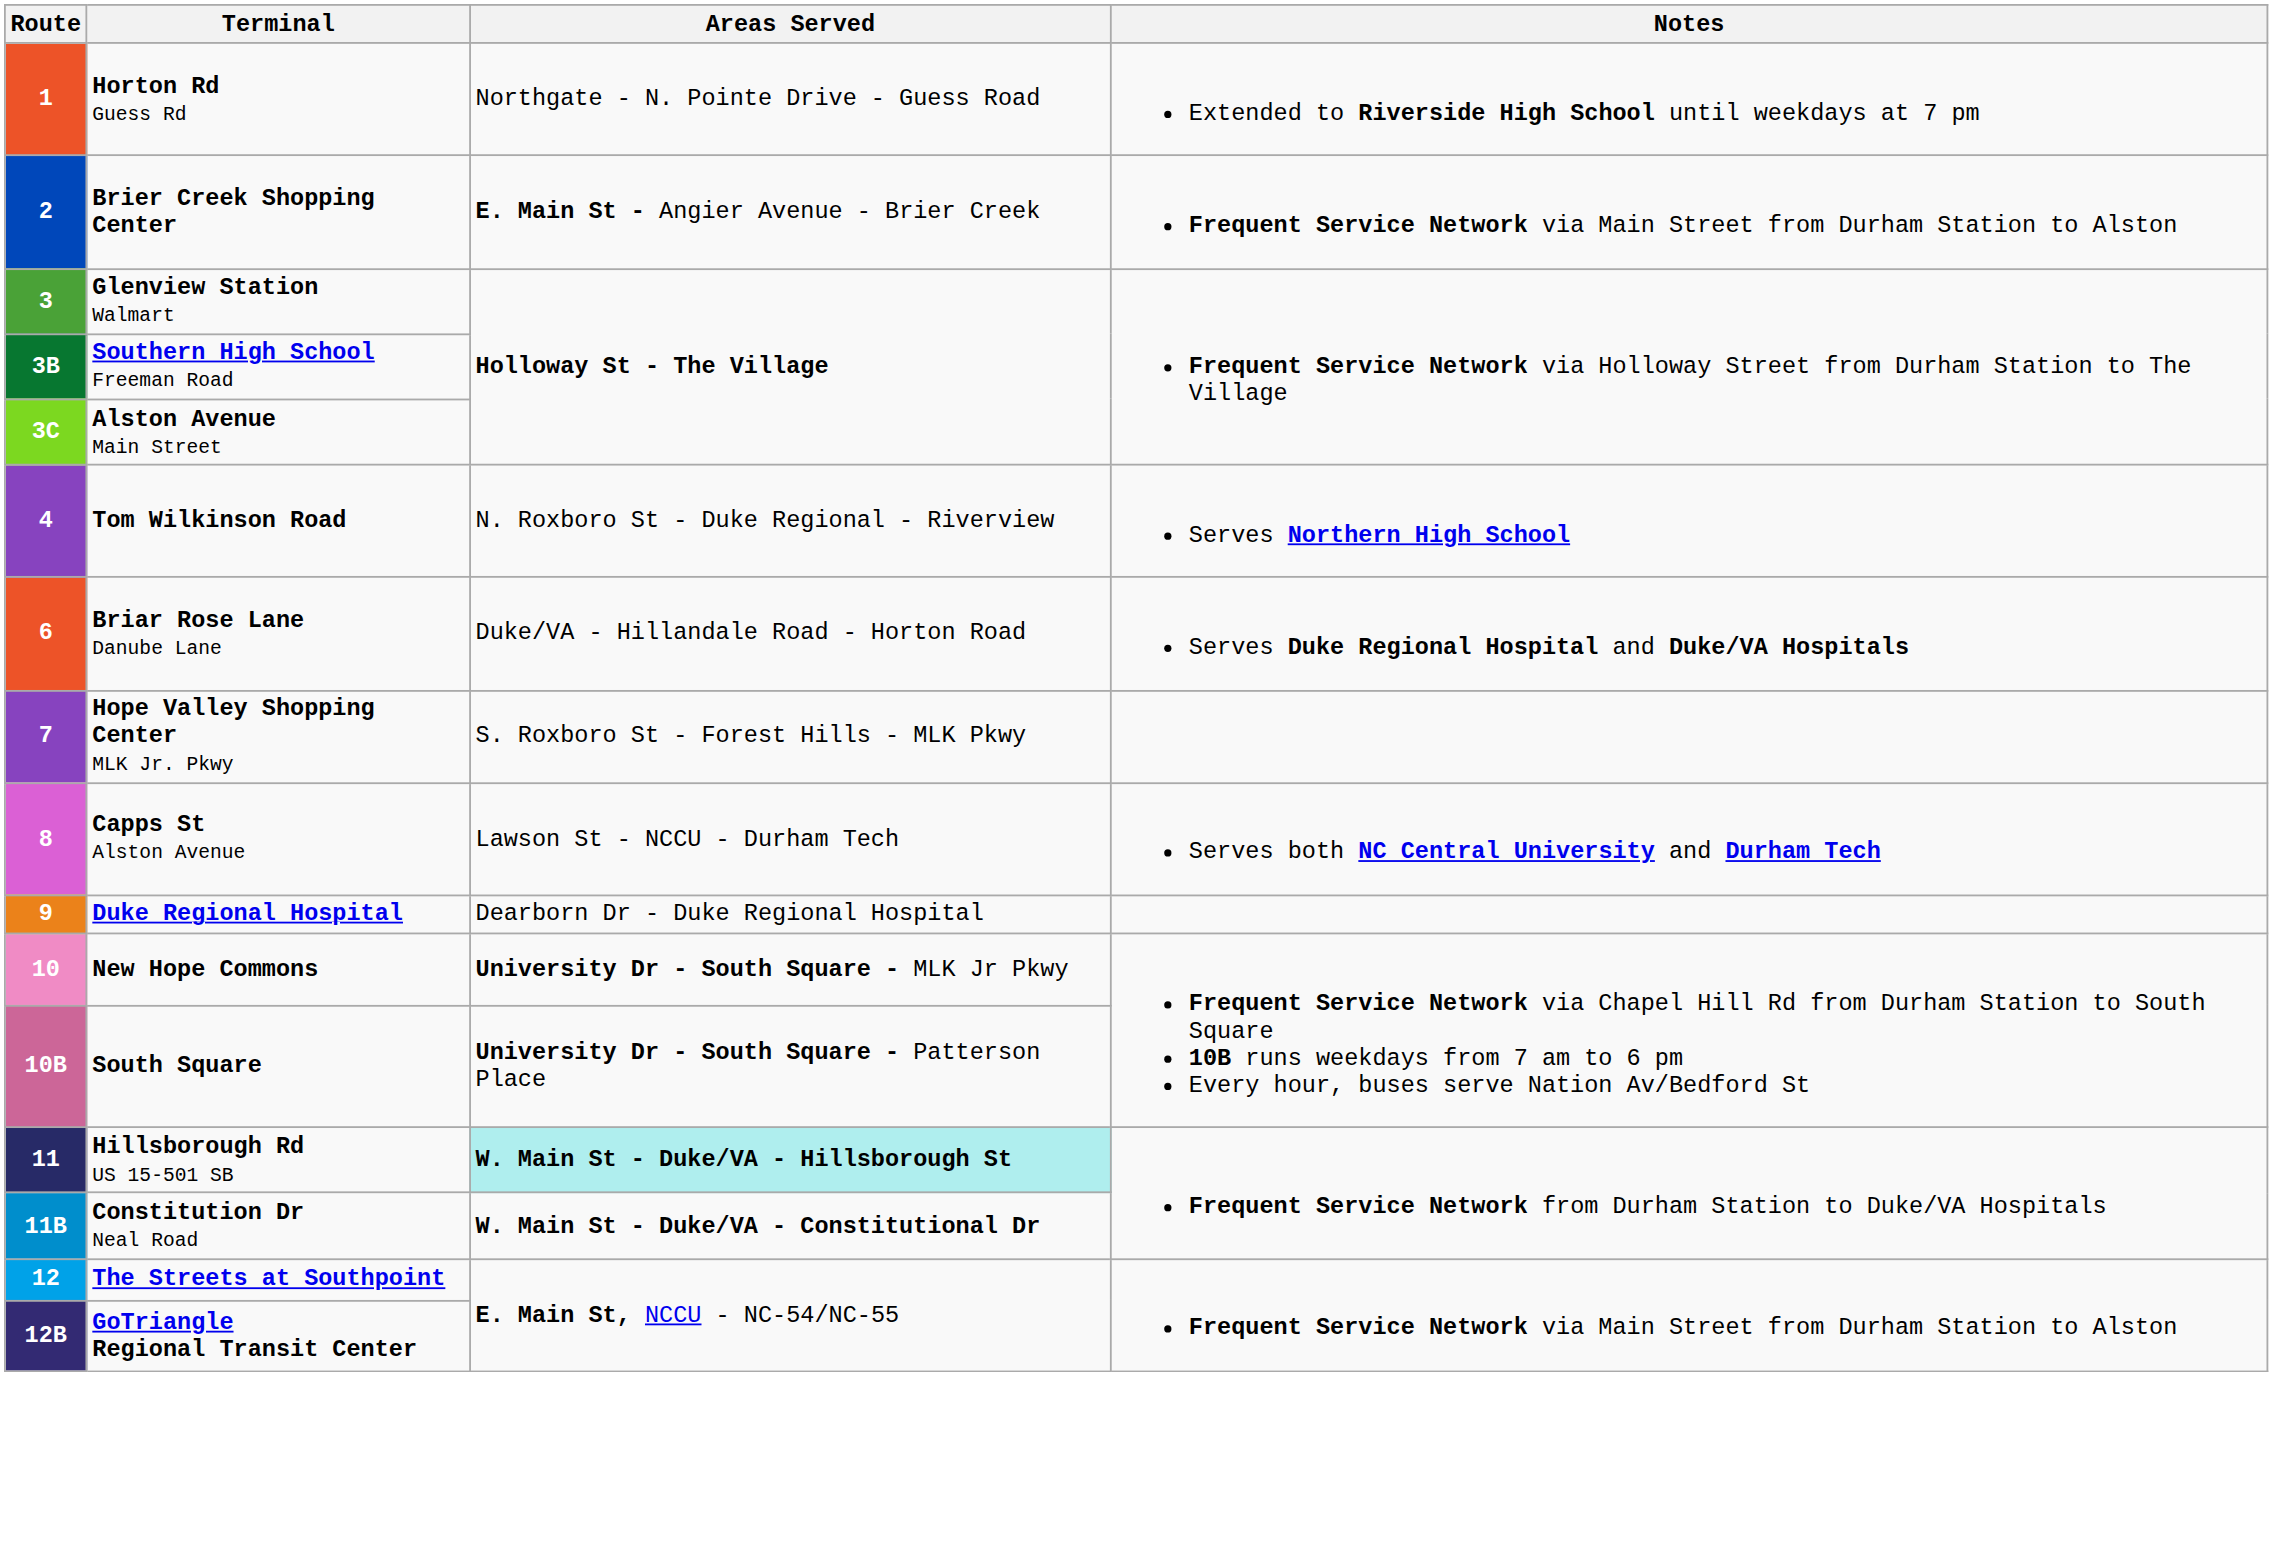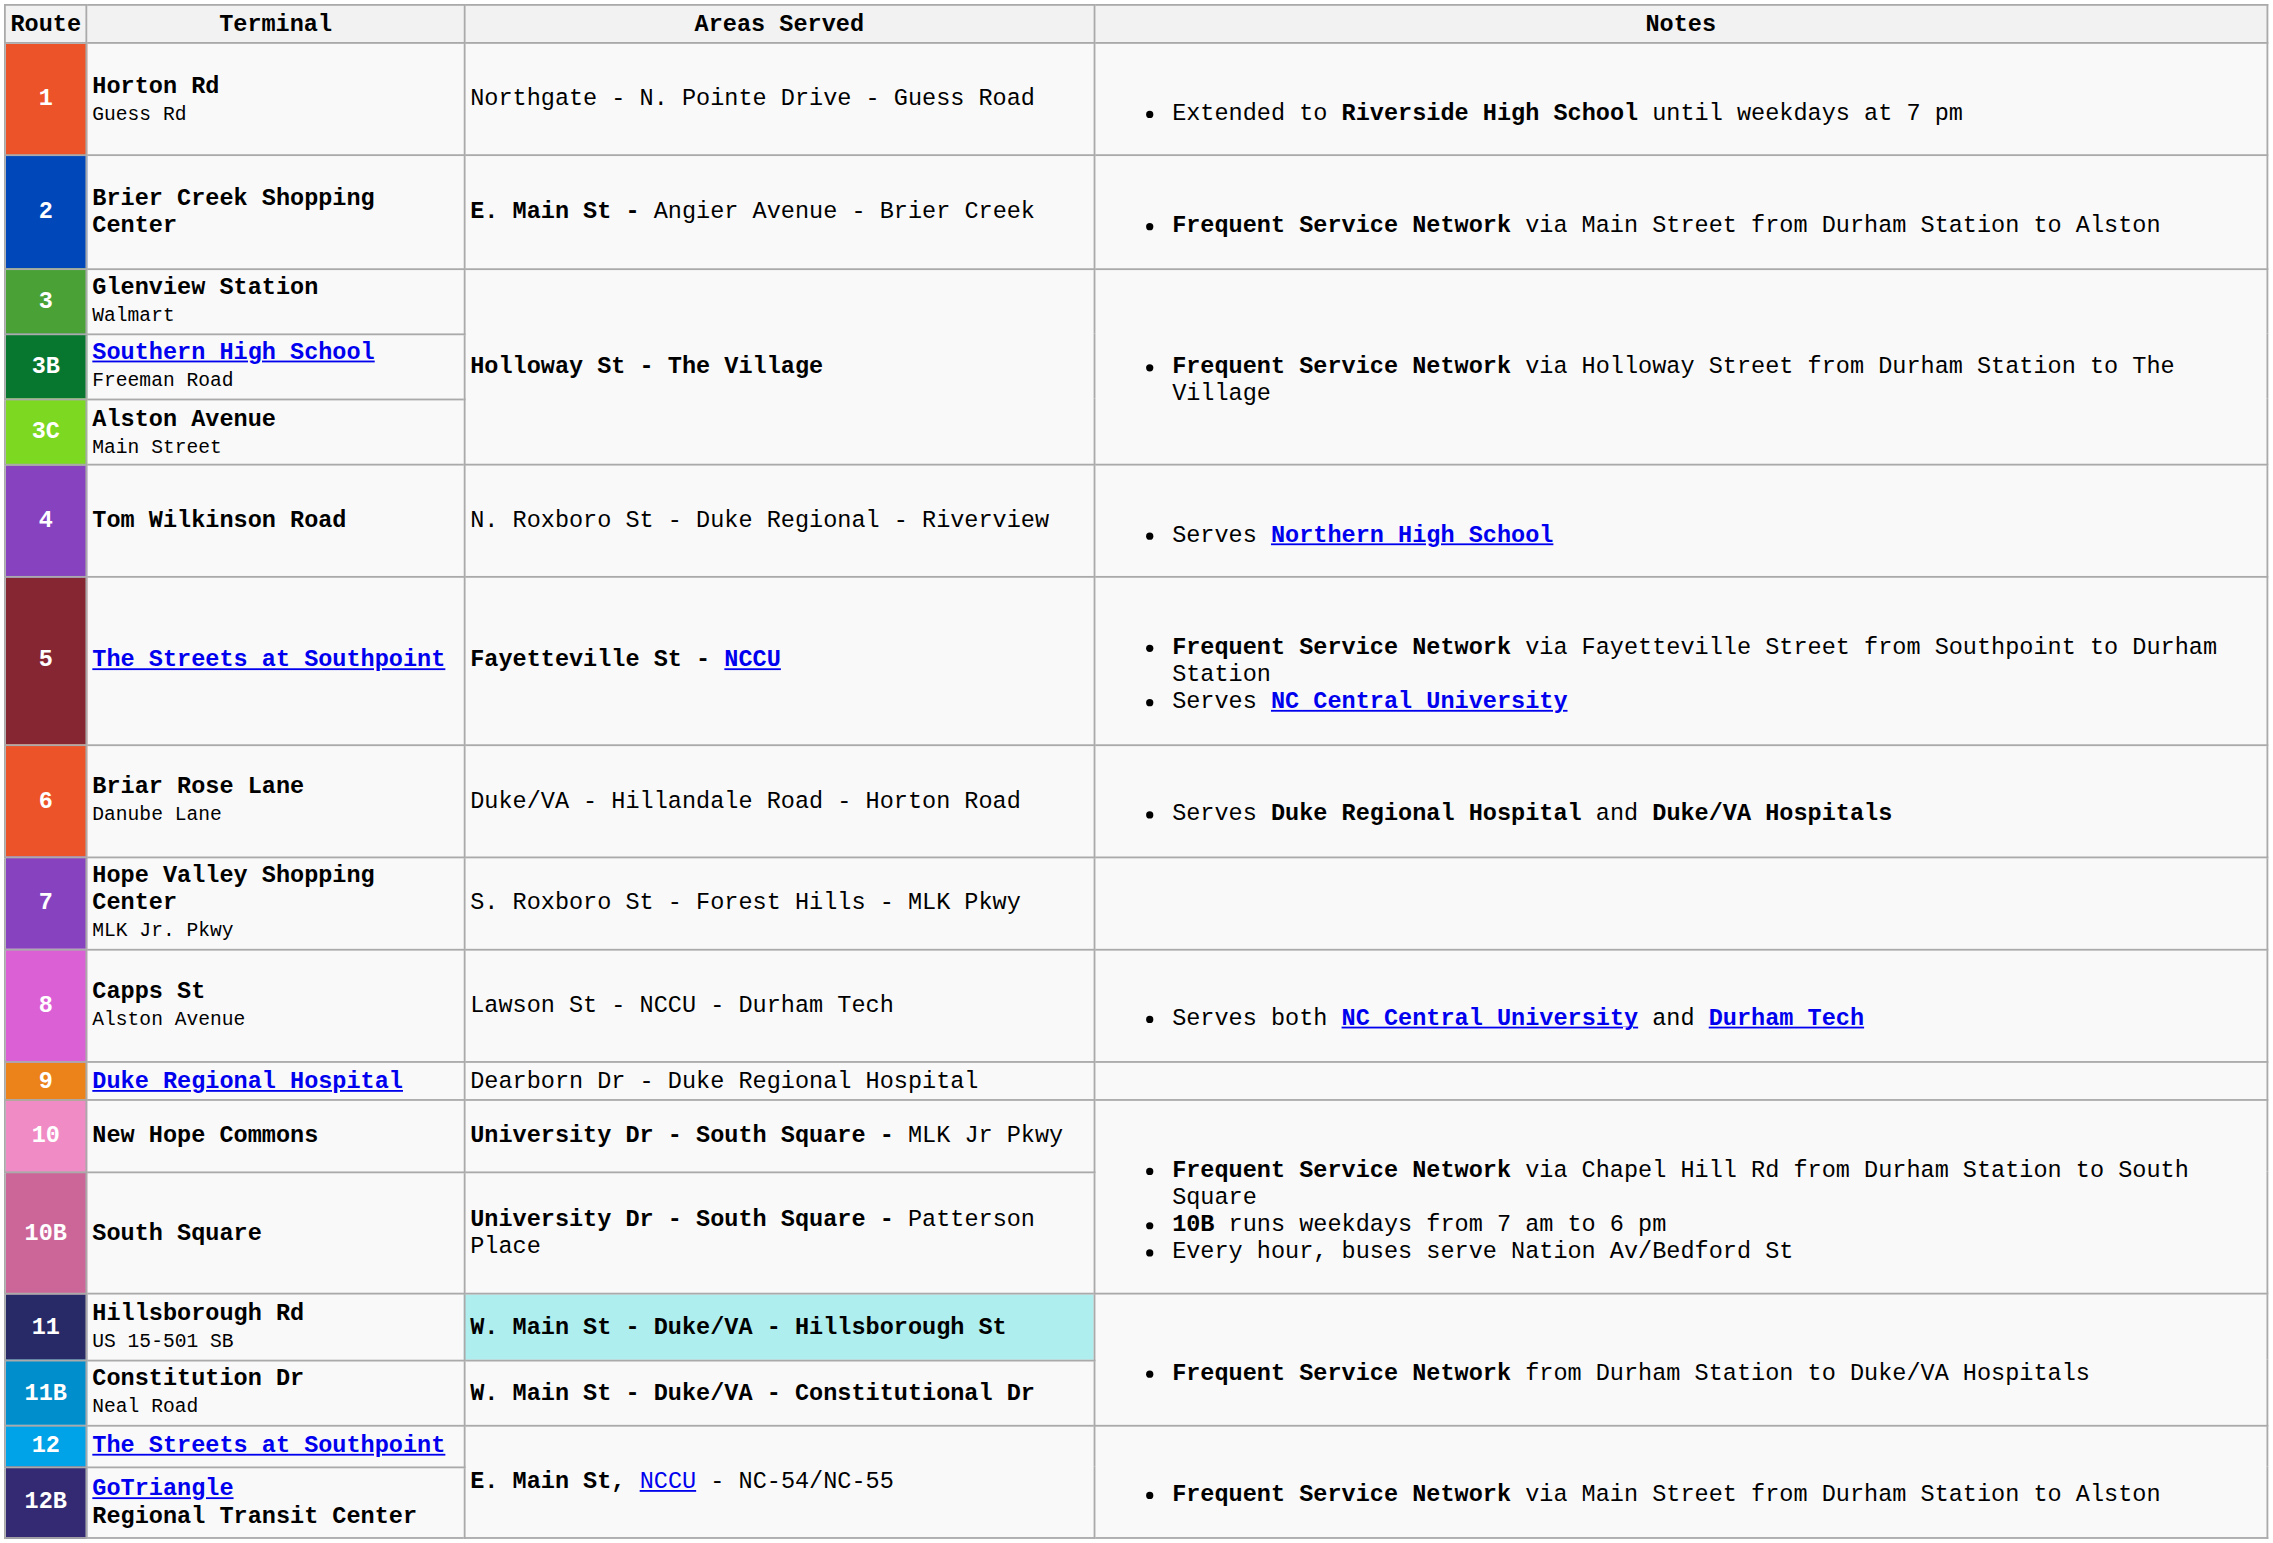+ row: 5 | The Streets at Southpoint | Fayetteville St - NCCU | Frequent Service Network via Fayetteville Street from Southpoint to Durham Station Serves NC Central University
